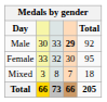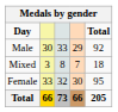Male | column 4: bold -> normal
rows swapped: Female <-> Mixed
